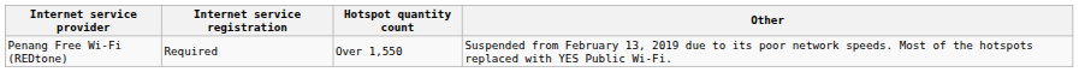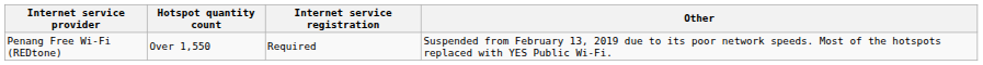columns swapped: Hotspot quantity count <-> Internet service registration
